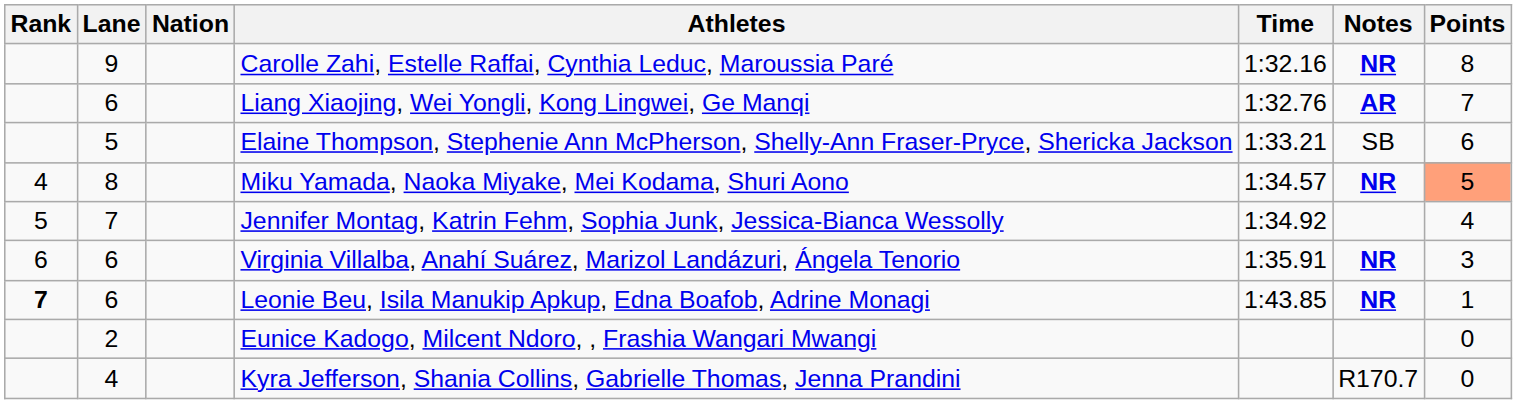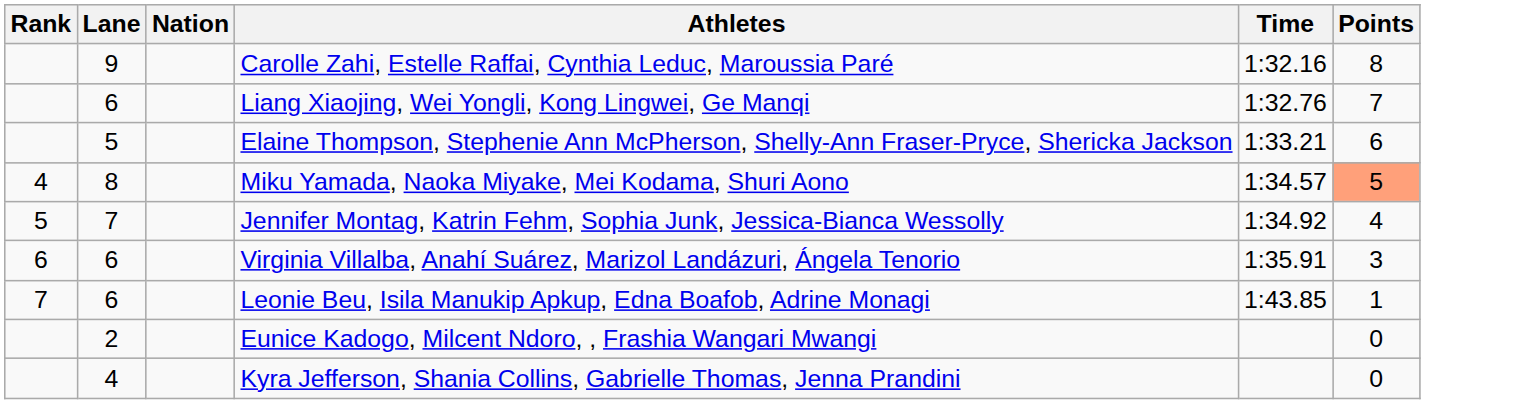- column: Notes | NR | AR | SB | NR | NR | NR | R170.7
Leonie Beu, Isila Manukip Apkup, Edna Boafob, Adrine Monagi | Rank: bold -> normal
